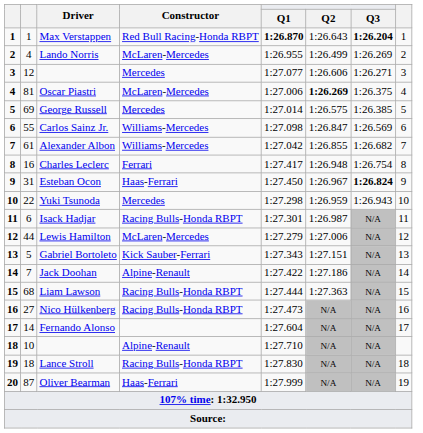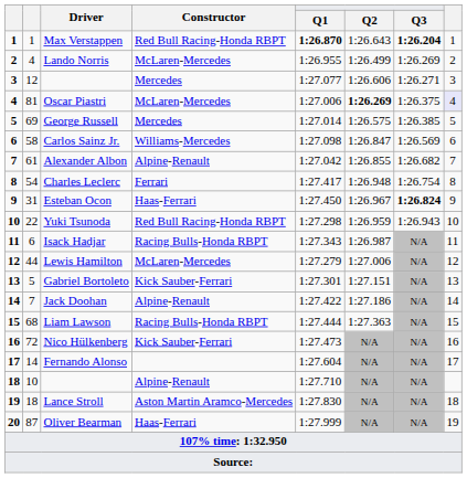Oscar Piastri | column 8: no background -> lavender background
Carlos Sainz Jr. | column 2: 55 -> 58
Alexander Albon | Constructor: Williams-Mercedes -> Alpine-Renault
Charles Leclerc | column 2: 16 -> 54
Yuki Tsunoda | Constructor: Mercedes -> Red Bull Racing-Honda RBPT
Isack Hadjar | Q1: 1:27.301 -> 1:27.343
Gabriel Bortoleto | Q1: 1:27.343 -> 1:27.301
Nico Hülkenberg | column 2: 27 -> 72
Nico Hülkenberg | Constructor: Racing Bulls-Honda RBPT -> Kick Sauber-Ferrari
Lance Stroll | Constructor: Racing Bulls-Honda RBPT -> Aston Martin Aramco-Mercedes
